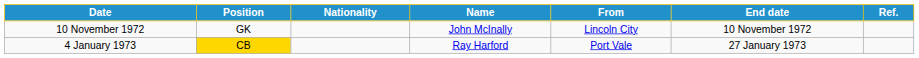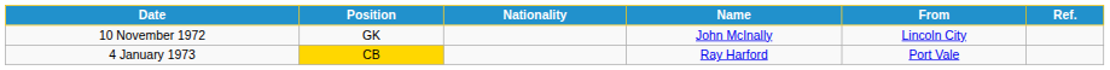- column: End date | 10 November 1972 | 27 January 1973
